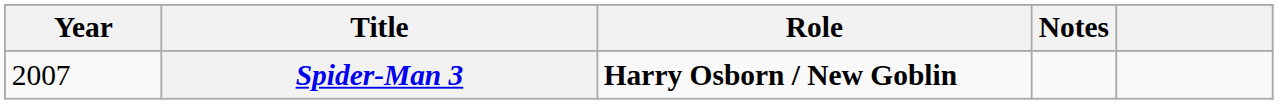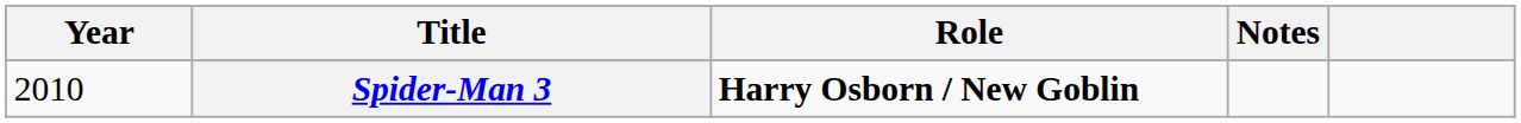Spider-Man 3 | Year: 2007 -> 2010
